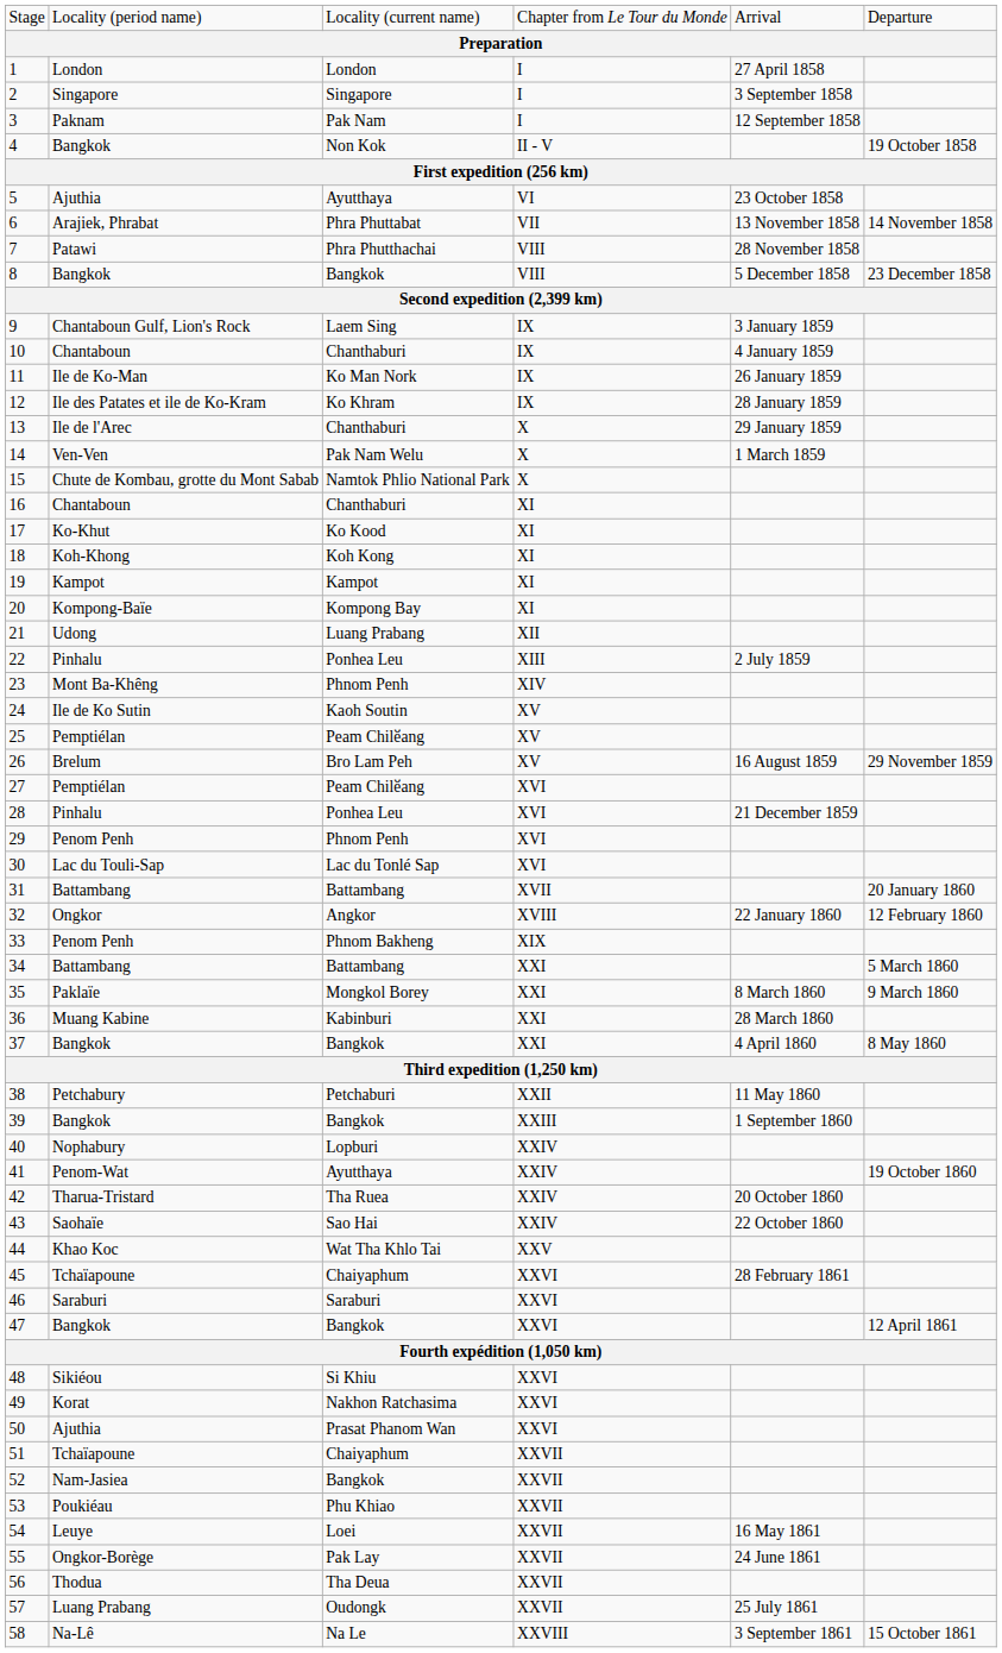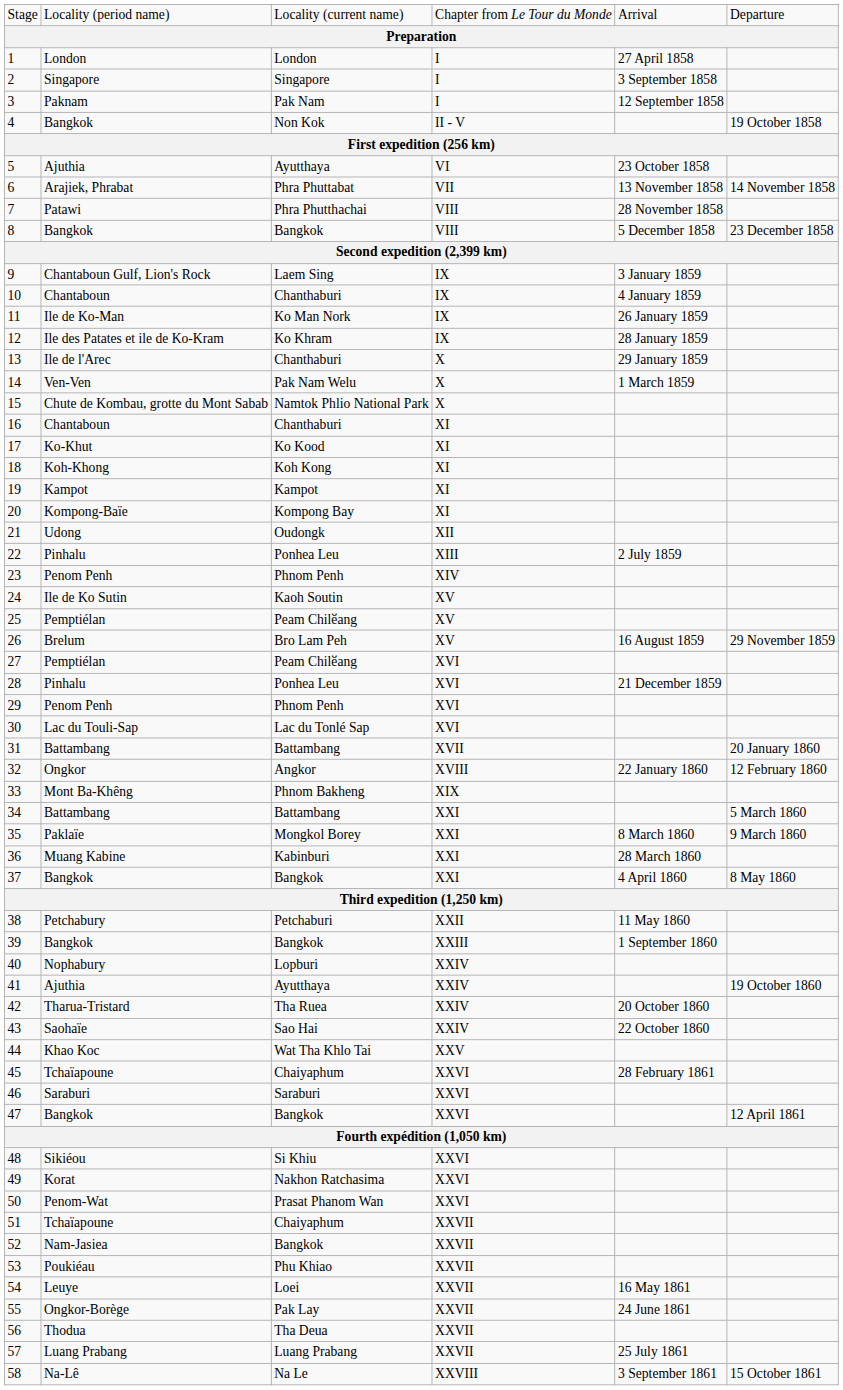21 | column 3: Luang Prabang -> Oudongk
23 | column 2: Mont Ba-Khêng -> Penom Penh
33 | column 2: Penom Penh -> Mont Ba-Khêng
41 | column 2: Penom-Wat -> Ajuthia
50 | column 2: Ajuthia -> Penom-Wat
57 | column 3: Oudongk -> Luang Prabang
